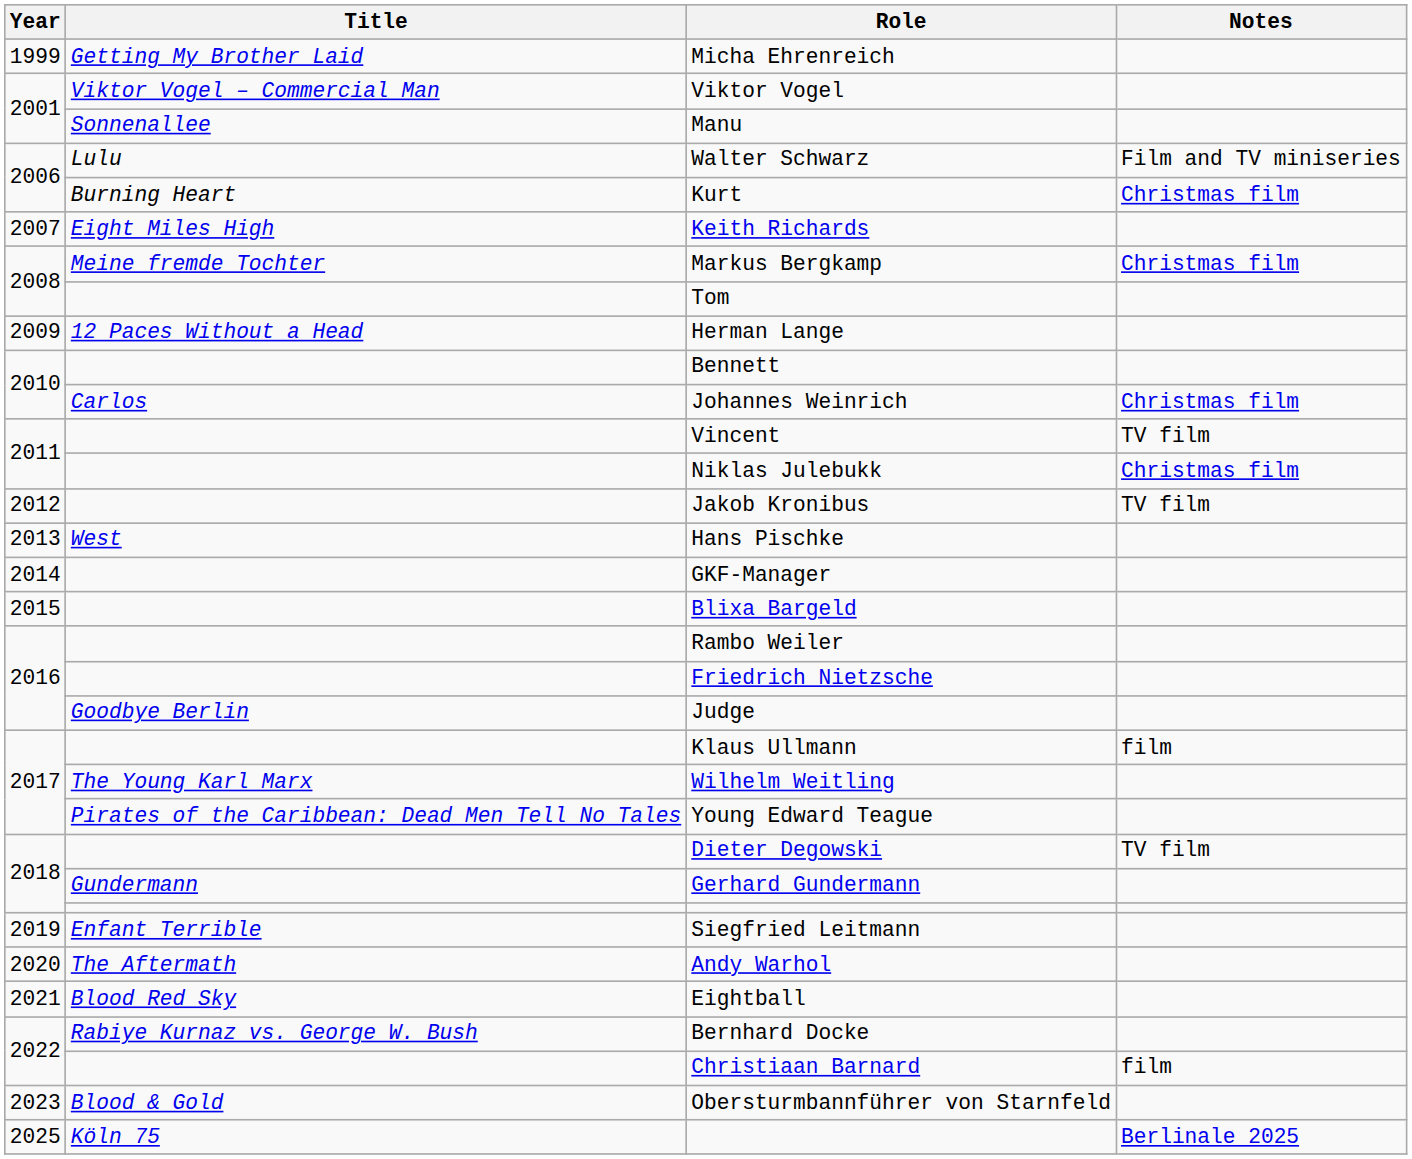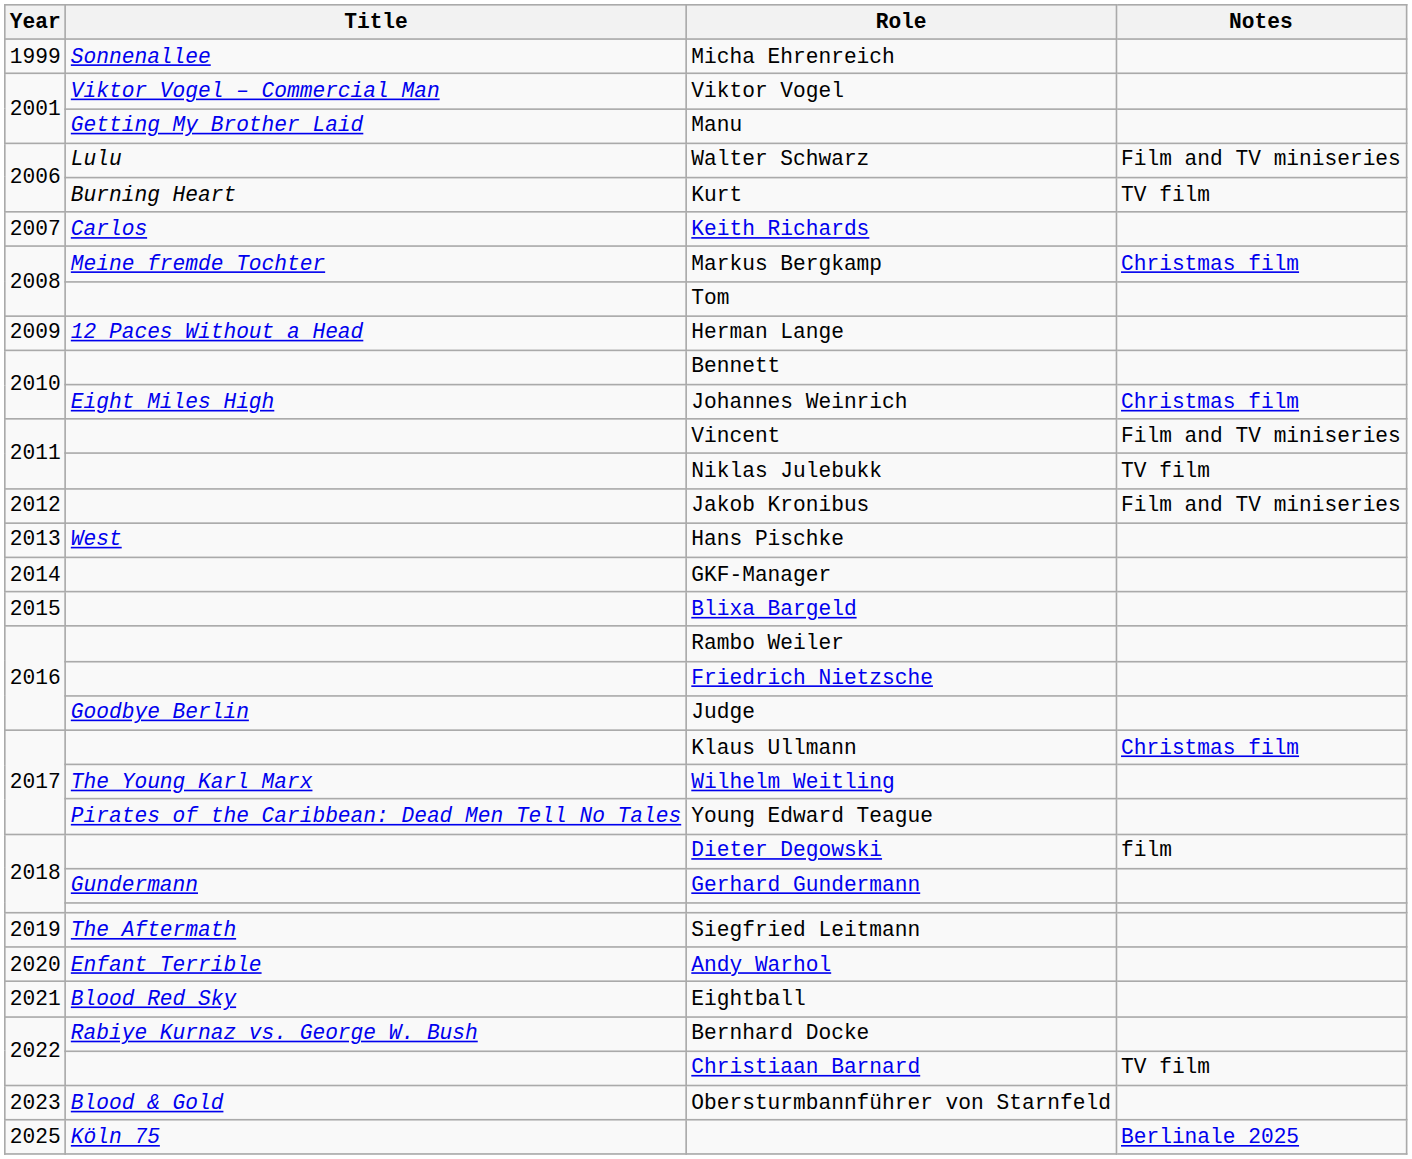Micha Ehrenreich | Title: Getting My Brother Laid -> Sonnenallee
Manu | Title: Sonnenallee -> Getting My Brother Laid
Kurt | Notes: Christmas film -> TV film
Keith Richards | Title: Eight Miles High -> Carlos
Johannes Weinrich | Title: Carlos -> Eight Miles High
Vincent | Notes: TV film -> Film and TV miniseries
Niklas Julebukk | Notes: Christmas film -> TV film
Jakob Kronibus | Notes: TV film -> Film and TV miniseries
Klaus Ullmann | Notes: film -> Christmas film
Dieter Degowski | Notes: TV film -> film
Siegfried Leitmann | Title: Enfant Terrible -> The Aftermath
Andy Warhol | Title: The Aftermath -> Enfant Terrible
Christiaan Barnard | Notes: film -> TV film
